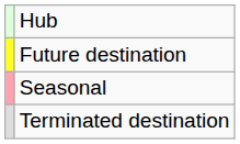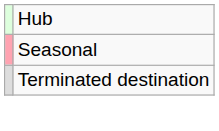- row: Future destination
